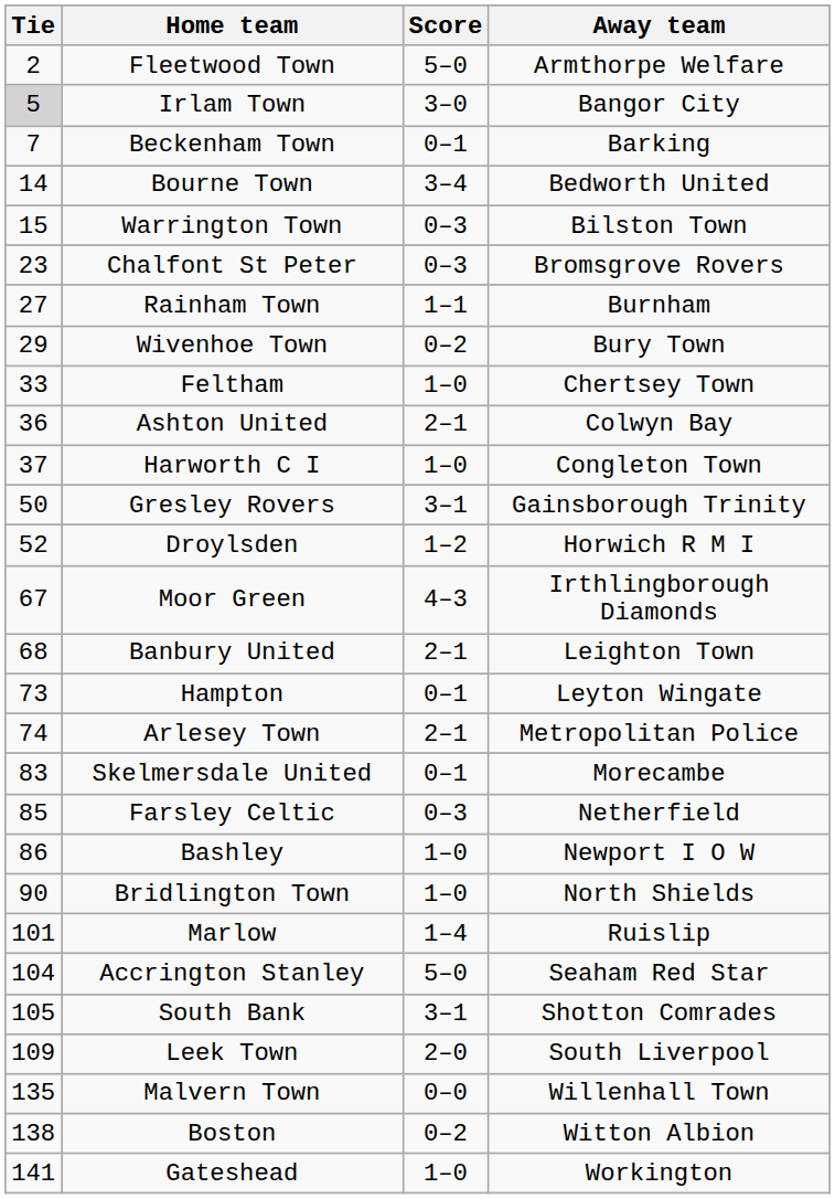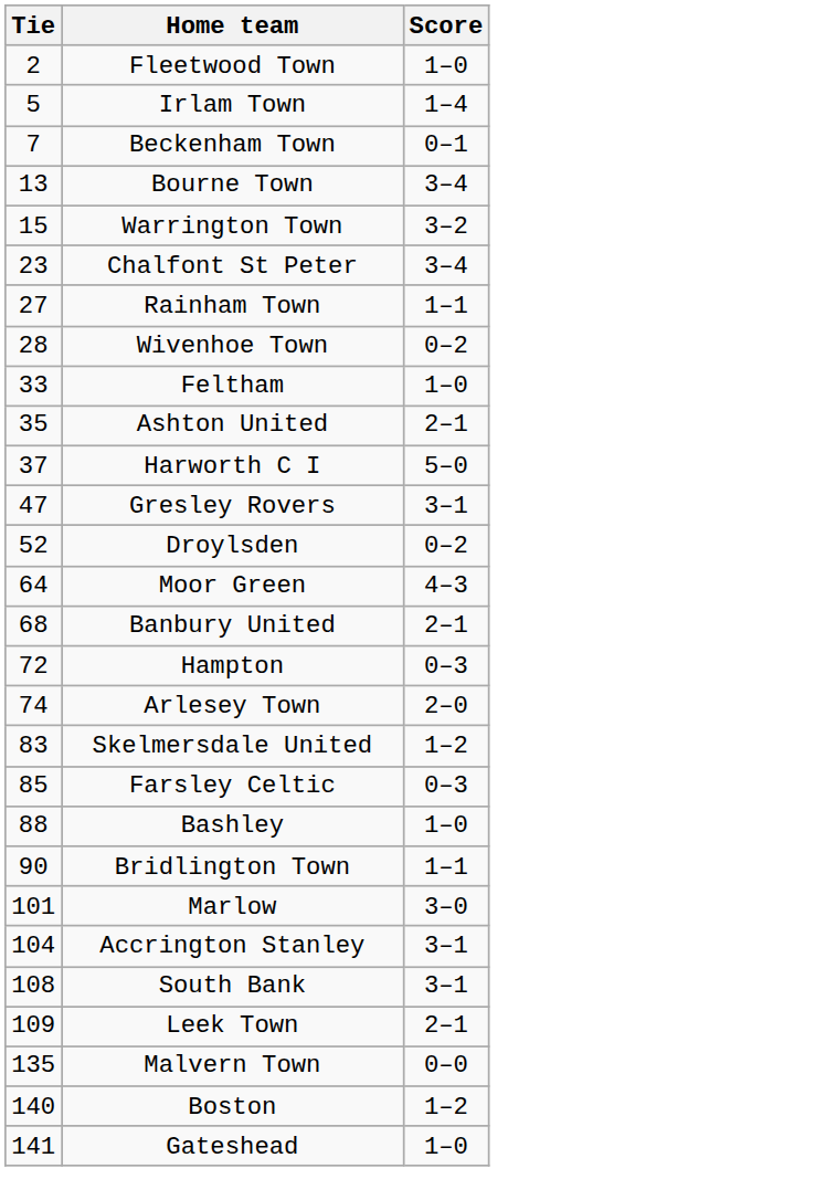- column: Away team | Armthorpe Welfare | Bangor City | Barking | Bedworth United | Bilston Town | Bromsgrove Rovers | Burnham | Bury Town | Chertsey Town | Colwyn Bay | Congleton Town | Gainsborough Trinity | Horwich R M I | Irthlingborough Diamonds | Leighton Town | Leyton Wingate | Metropolitan Police | Morecambe | Netherfield | Newport I O W | North Shields | Ruislip | Seaham Red Star | Shotton Comrades | South Liverpool | Willenhall Town | Witton Albion | Workington
Fleetwood Town | Score: 5–0 -> 1–0
Irlam Town | Tie: lightgrey background -> no background
Irlam Town | Score: 3–0 -> 1–4
Bourne Town | Tie: 14 -> 13
Warrington Town | Score: 0–3 -> 3–2
Chalfont St Peter | Score: 0–3 -> 3–4
Wivenhoe Town | Tie: 29 -> 28
Ashton United | Tie: 36 -> 35
Harworth C I | Score: 1–0 -> 5–0
Gresley Rovers | Tie: 50 -> 47
Droylsden | Score: 1–2 -> 0–2
Moor Green | Tie: 67 -> 64
Hampton | Tie: 73 -> 72
Hampton | Score: 0–1 -> 0–3
Arlesey Town | Score: 2–1 -> 2–0
Skelmersdale United | Score: 0–1 -> 1–2
Bashley | Tie: 86 -> 88
Bridlington Town | Score: 1–0 -> 1–1
Marlow | Score: 1–4 -> 3–0
Accrington Stanley | Score: 5–0 -> 3–1
South Bank | Tie: 105 -> 108
Leek Town | Score: 2–0 -> 2–1
Boston | Tie: 138 -> 140
Boston | Score: 0–2 -> 1–2
